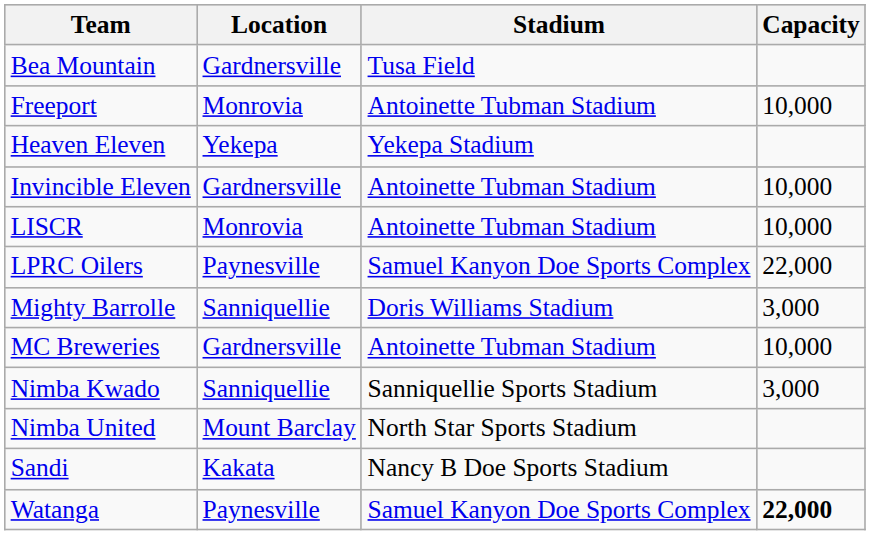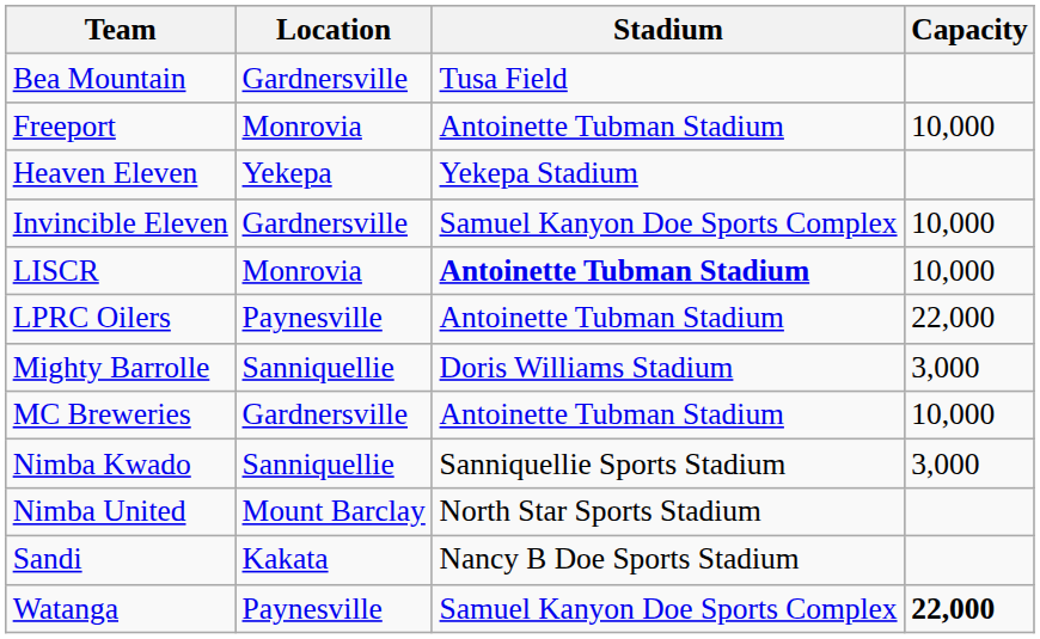Invincible Eleven | Stadium: Antoinette Tubman Stadium -> Samuel Kanyon Doe Sports Complex
LISCR | Stadium: normal -> bold
LPRC Oilers | Stadium: Samuel Kanyon Doe Sports Complex -> Antoinette Tubman Stadium
